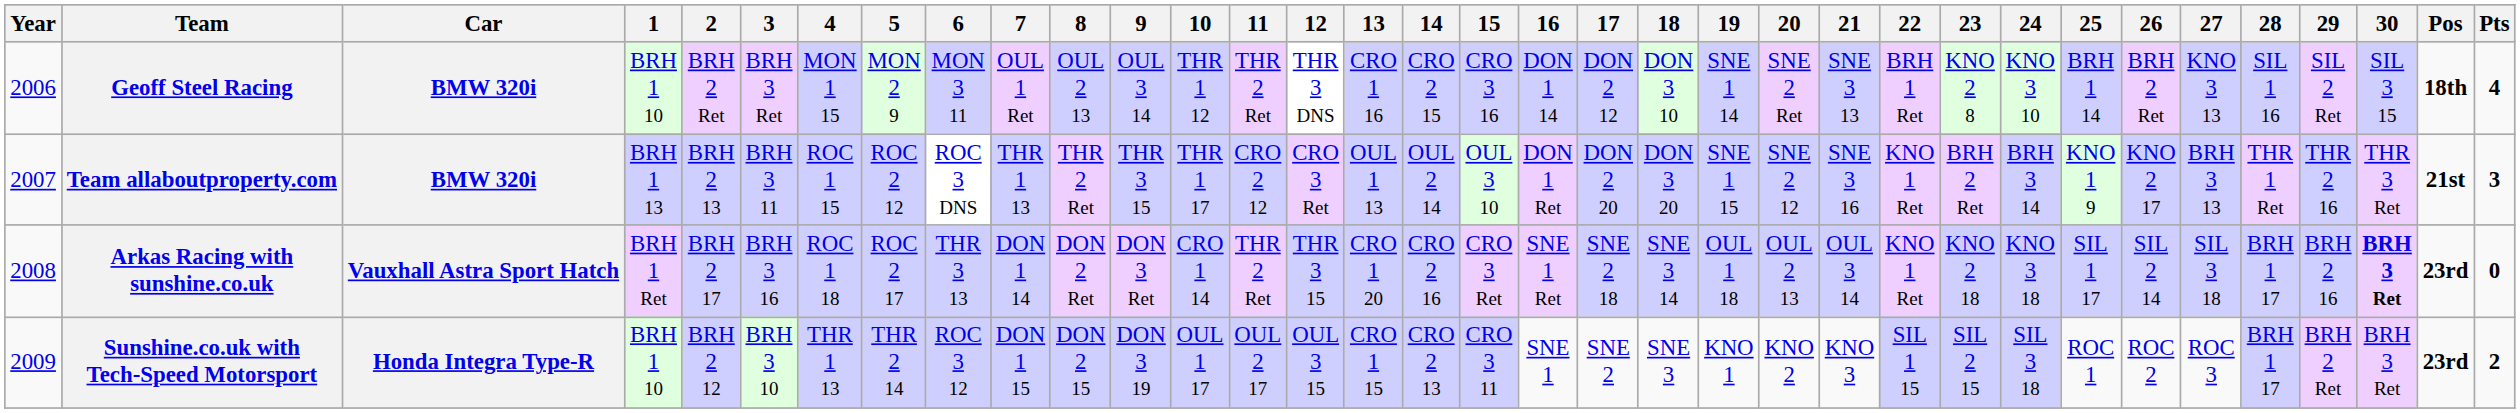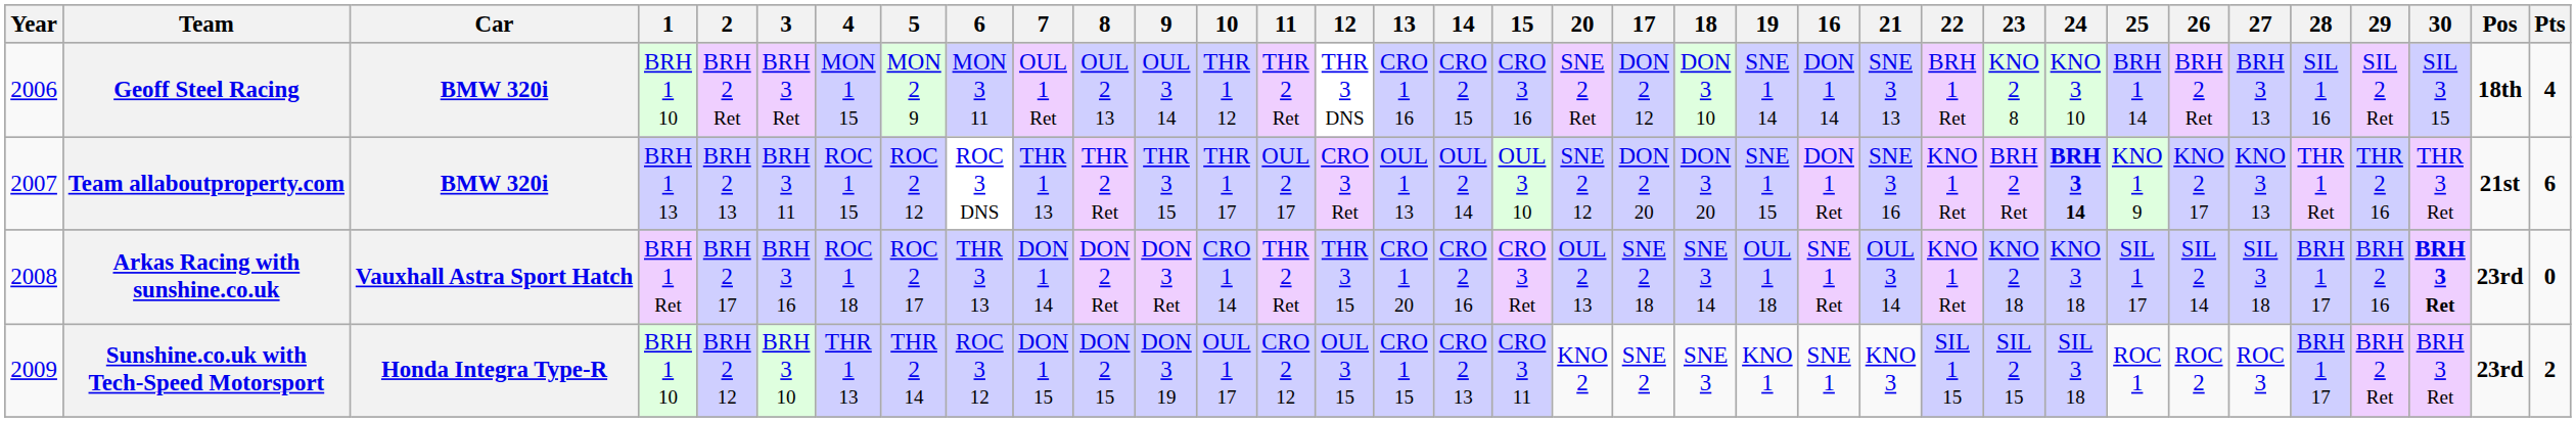columns swapped: 16 <-> 20
Geoff Steel Racing | 27: KNO 3 13 -> BRH 3 13
Team allaboutproperty.com | 11: CRO 2 12 -> OUL 2 17
Team allaboutproperty.com | 24: normal -> bold
Team allaboutproperty.com | 27: BRH 3 13 -> KNO 3 13
Team allaboutproperty.com | Pts: 3 -> 6
Sunshine.co.uk with Tech-Speed Motorsport | 11: OUL 2 17 -> CRO 2 12
